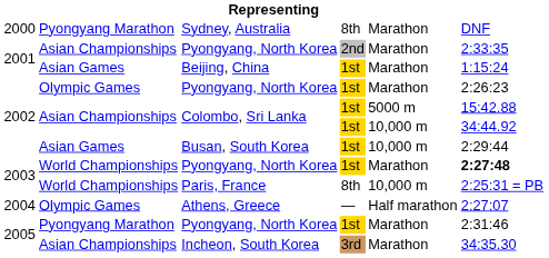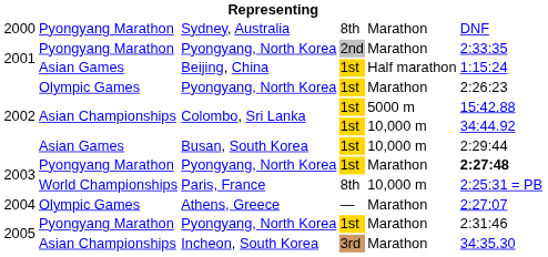2001 / Pyongyang, North Korea | column 2: Asian Championships -> Pyongyang Marathon
Beijing, China | column 5: Marathon -> Half marathon
2003 / Pyongyang, North Korea | column 2: World Championships -> Pyongyang Marathon
Athens, Greece | column 5: Half marathon -> Marathon
